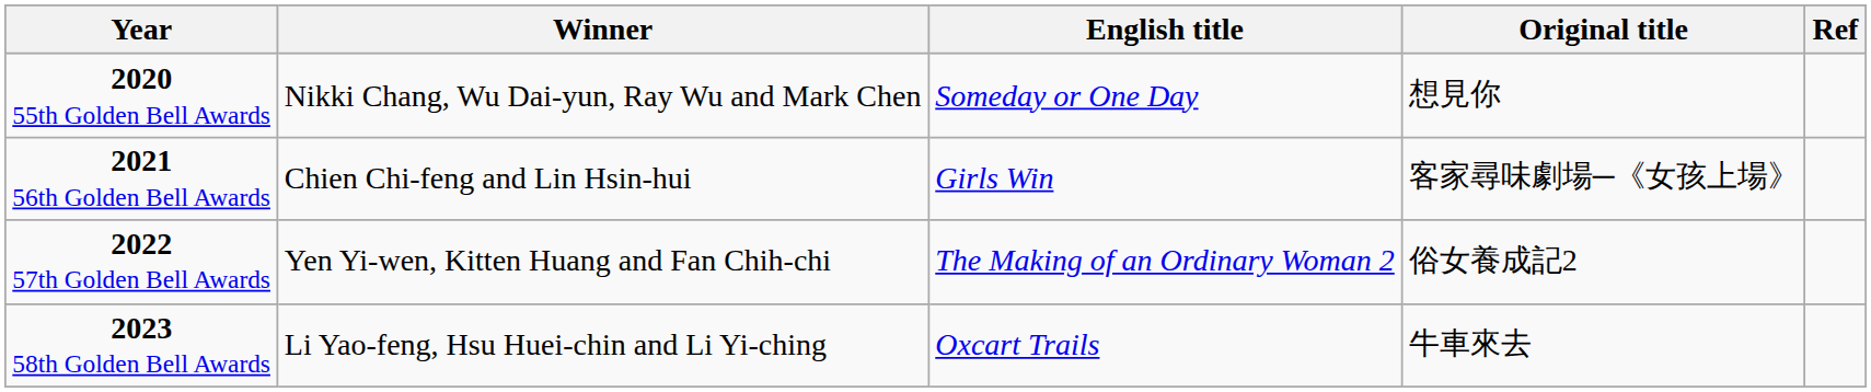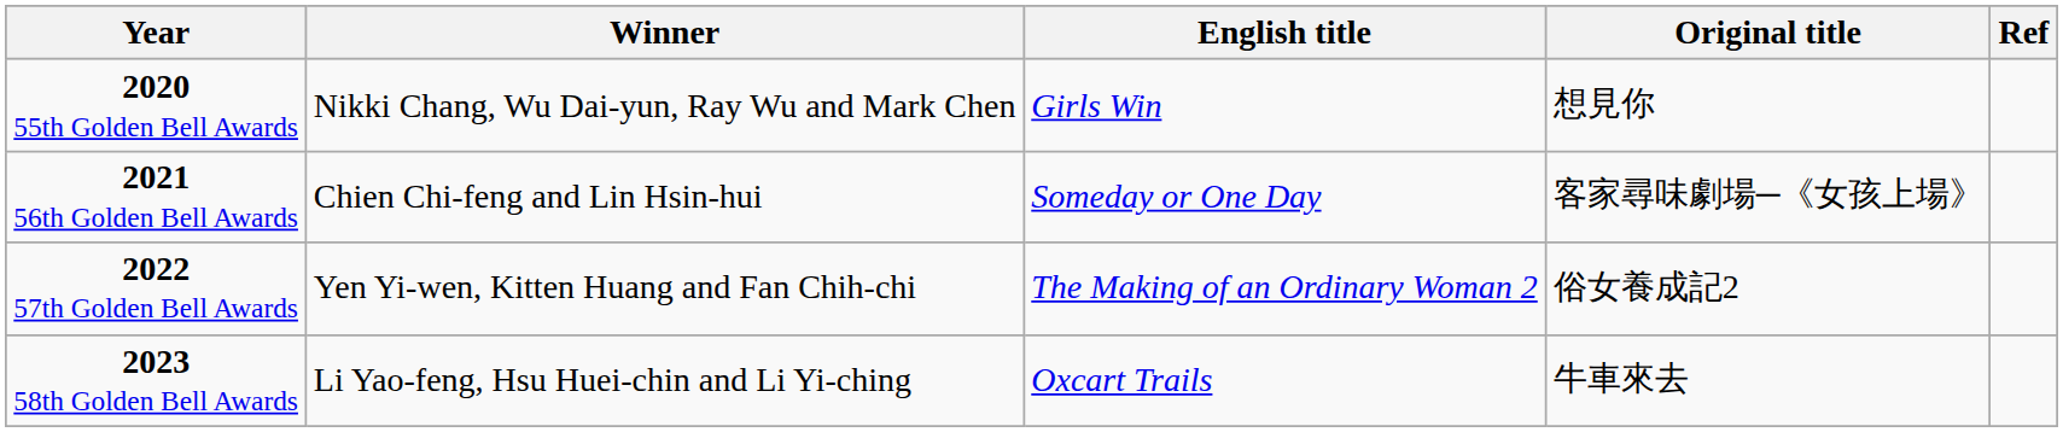2020 55th Golden Bell Awards | English title: Someday or One Day -> Girls Win
2021 56th Golden Bell Awards | English title: Girls Win -> Someday or One Day
